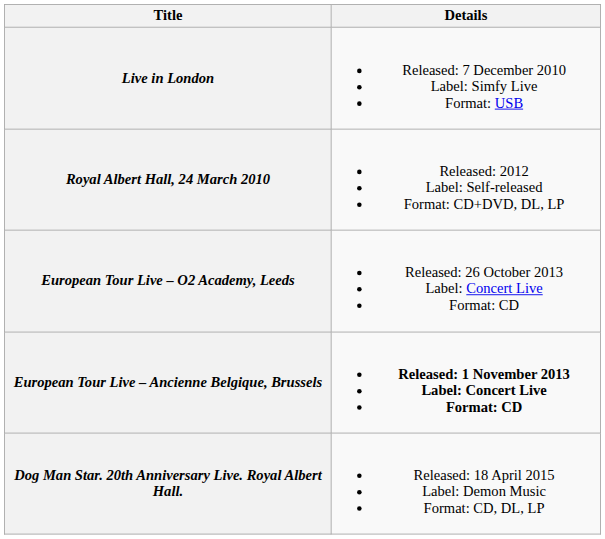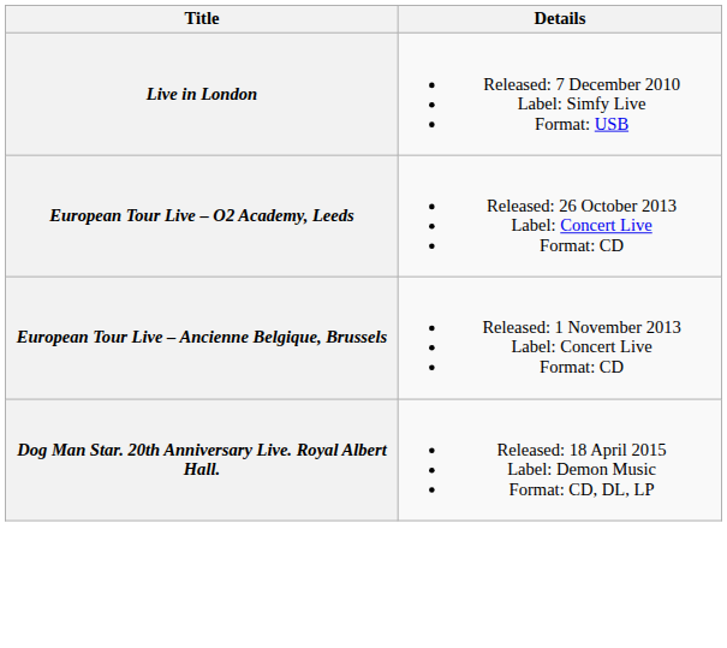- row: Royal Albert Hall, 24 March 2010 | Released: 2012 Label: Self-released Format: CD+DVD, DL, LP
European Tour Live – Ancienne Belgique, Brussels | Details: bold -> normal
